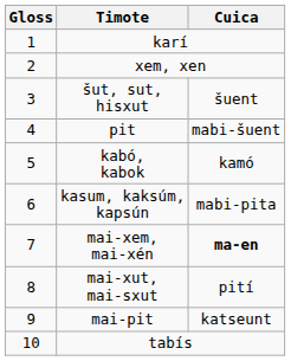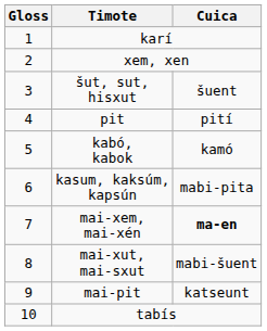pit | Cuica: mabi-šuent -> pití
mai-xut, mai-sxut | Cuica: pití -> mabi-šuent
